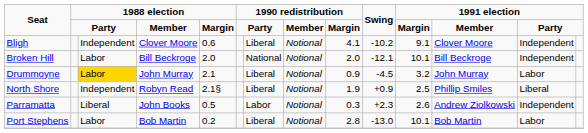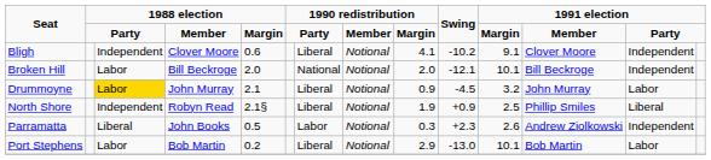Port Stephens | column 9: 2.8 -> 2.9
